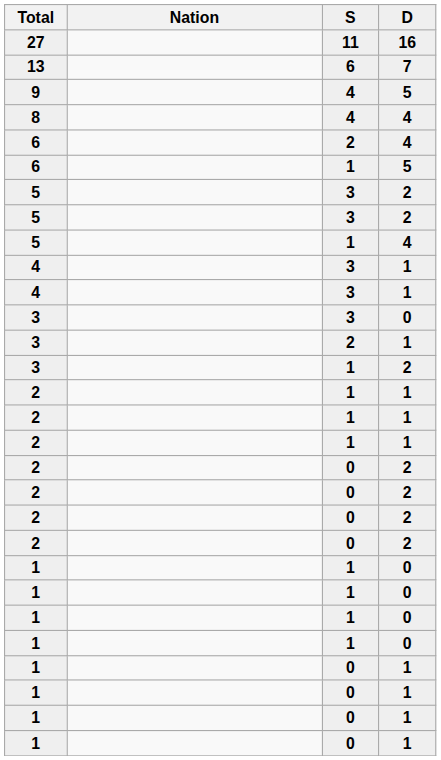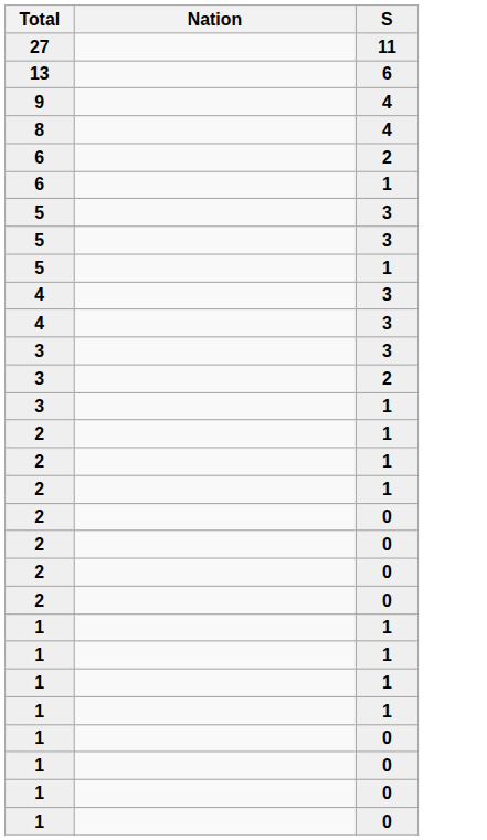- column: D | 16 | 7 | 5 | 4 | 4 | 5 | 2 | 2 | 4 | 1 | 1 | 0 | 1 | 2 | 1 | 1 | 1 | 2 | 2 | 2 | 2 | 0 | 0 | 0 | 0 | 1 | 1 | 1 | 1
